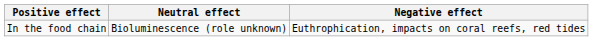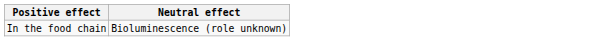- column: Negative effect | Euthrophication, impacts on coral reefs, red tides
